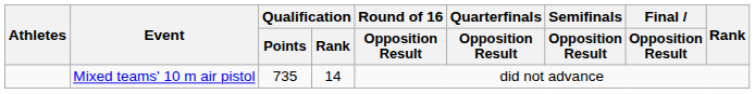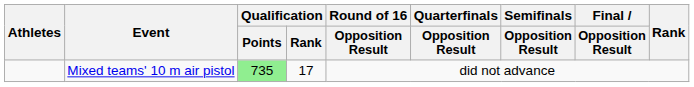Mixed teams' 10 m air pistol | Qualification / Points: no background -> lightgreen background
Mixed teams' 10 m air pistol | Qualification / Rank: 14 -> 17
